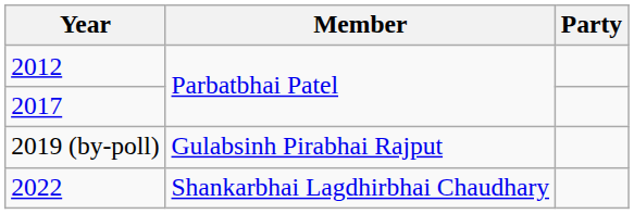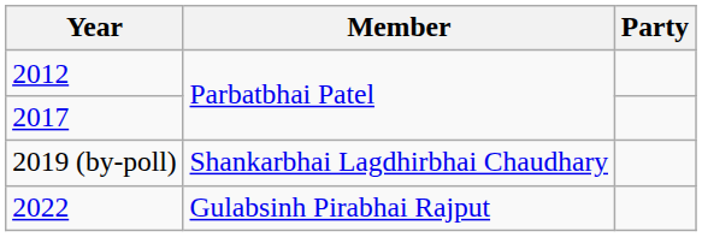2019 (by-poll) | Member: Gulabsinh Pirabhai Rajput -> Shankarbhai Lagdhirbhai Chaudhary
2022 | Member: Shankarbhai Lagdhirbhai Chaudhary -> Gulabsinh Pirabhai Rajput
